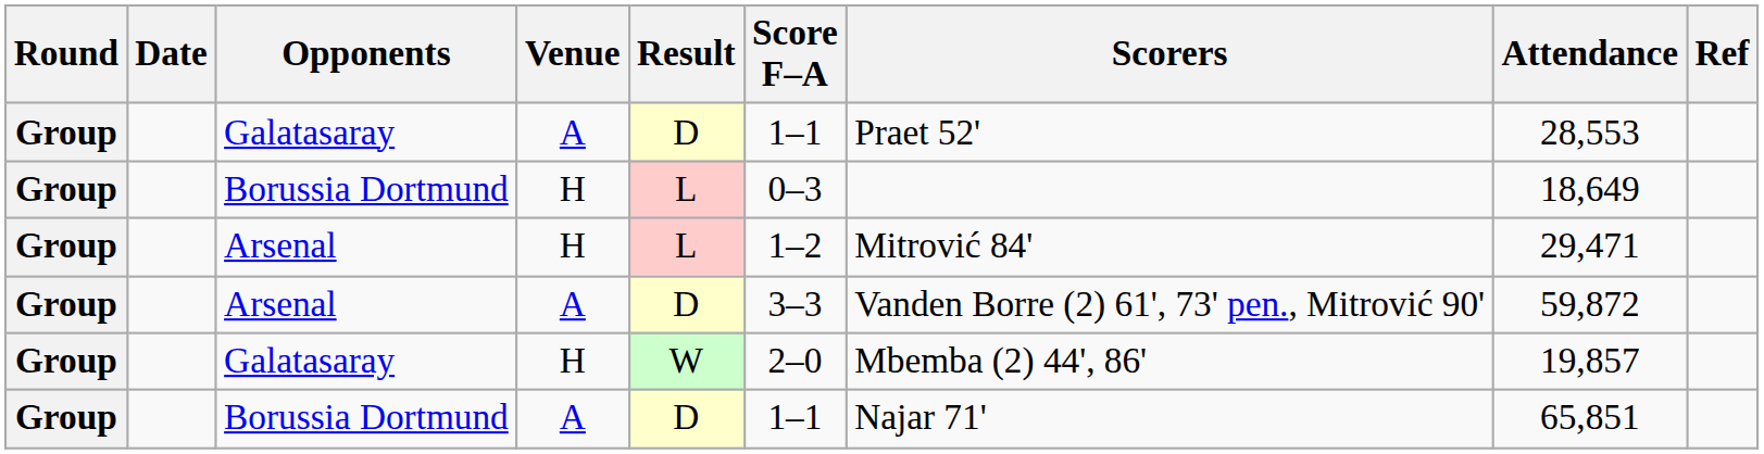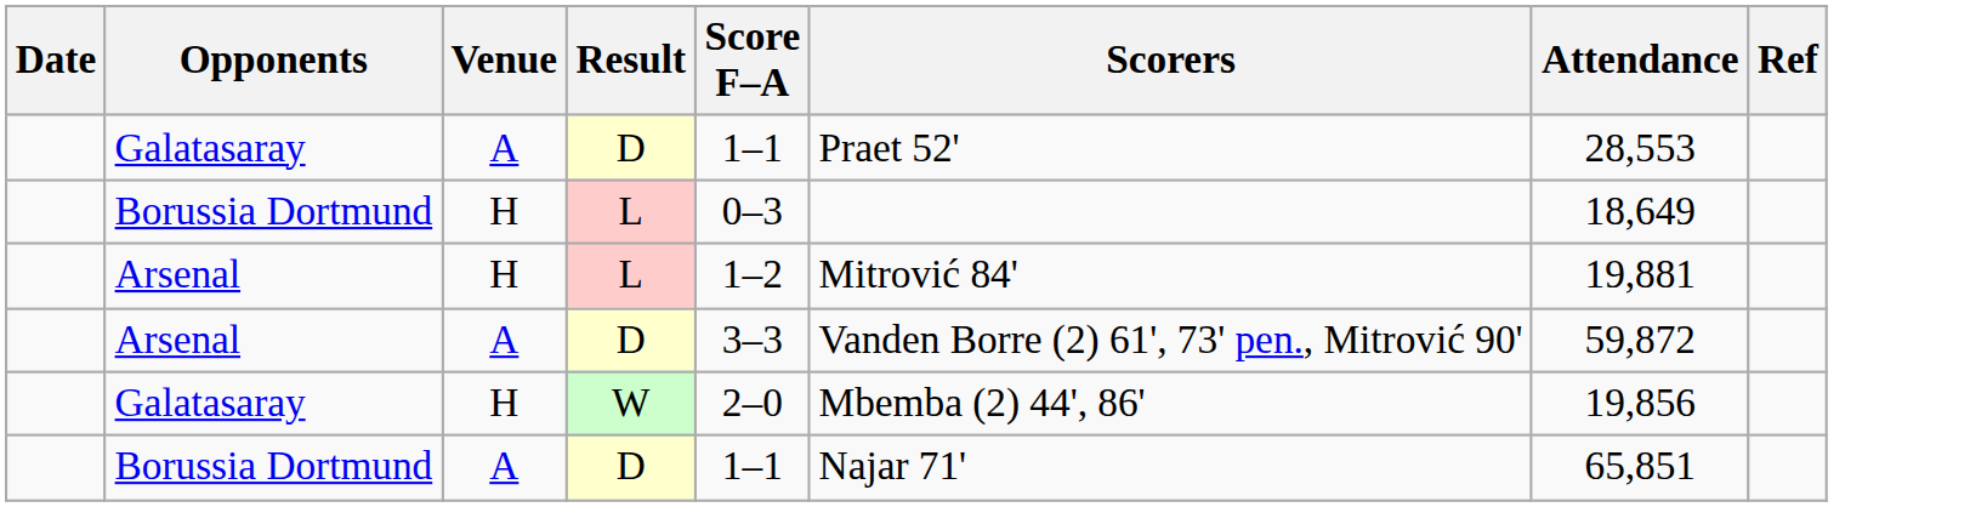- column: Round | Group | Group | Group | Group | Group | Group
Arsenal / H | Attendance: 29,471 -> 19,881
Galatasaray / H | Attendance: 19,857 -> 19,856
